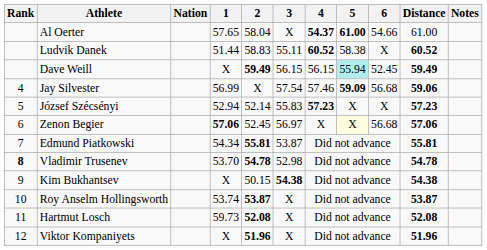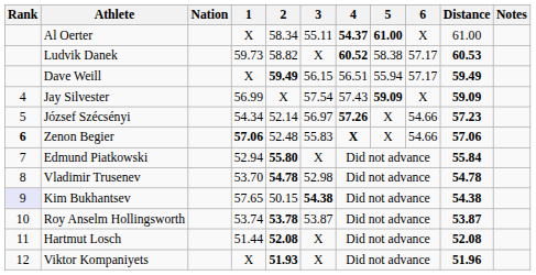Al Oerter | 1: 57.65 -> X
Al Oerter | 2: 58.04 -> 58.34
Al Oerter | 3: X -> 55.11
Al Oerter | 6: 54.66 -> X
Ludvik Danek | 1: 51.44 -> 59.73
Ludvik Danek | 2: 58.83 -> 58.82
Ludvik Danek | 3: 55.11 -> X
Ludvik Danek | 6: X -> 57.17
Ludvik Danek | Distance: 60.52 -> 60.53
Dave Weill | 4: 56.15 -> 56.51
Dave Weill | 5: paleturquoise background -> no background
Dave Weill | 6: 52.45 -> 57.17
Jay Silvester | 4: 57.46 -> 57.43
Jay Silvester | 6: 56.68 -> X
Jay Silvester | Distance: 59.06 -> 59.09
József Szécsényi | 1: 52.94 -> 54.34
József Szécsényi | 3: 55.83 -> 56.97
József Szécsényi | 4: 57.23 -> 57.26
József Szécsényi | 6: X -> 54.66
Zenon Begier | Rank: normal -> bold
Zenon Begier | 2: 52.45 -> 52.48
Zenon Begier | 3: 56.97 -> 55.83
Zenon Begier | 4: normal -> bold
Zenon Begier | 5: lightyellow background -> no background
Zenon Begier | 6: 56.68 -> 54.66
Edmund Piatkowski | 1: 54.34 -> 52.94
Edmund Piatkowski | 2: 55.81 -> 55.80
Edmund Piatkowski | 3: 53.87 -> X
Edmund Piatkowski | Distance: 55.81 -> 55.84
Vladimir Trusenev | Rank: bold -> normal
Kim Bukhantsev | Rank: no background -> lavender background
Kim Bukhantsev | 1: X -> 57.65
Roy Anselm Hollingsworth | 2: 53.87 -> 53.78
Roy Anselm Hollingsworth | 3: X -> 53.87
Hartmut Losch | 1: 59.73 -> 51.44
Viktor Kompaniyets | 2: 51.96 -> 51.93
